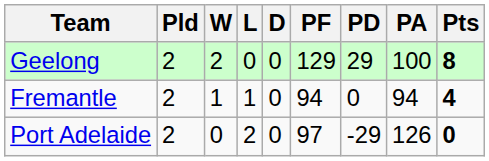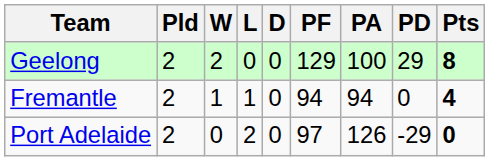columns swapped: PA <-> PD
